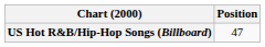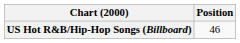US Hot R&B/Hip-Hop Songs (Billboard) | Position: 47 -> 46
